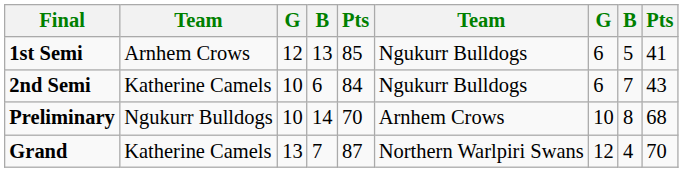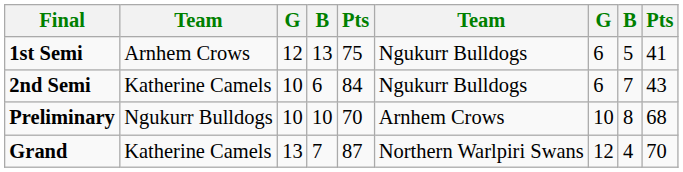1st Semi | column 5: 85 -> 75
Preliminary | column 4: 14 -> 10
